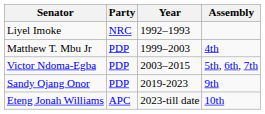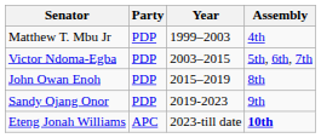- row: Liyel Imoke | NRC | 1992–1993
+ row: John Owan Enoh | PDP | 2015–2019 | 8th
Eteng Jonah Williams | Assembly: normal -> bold
